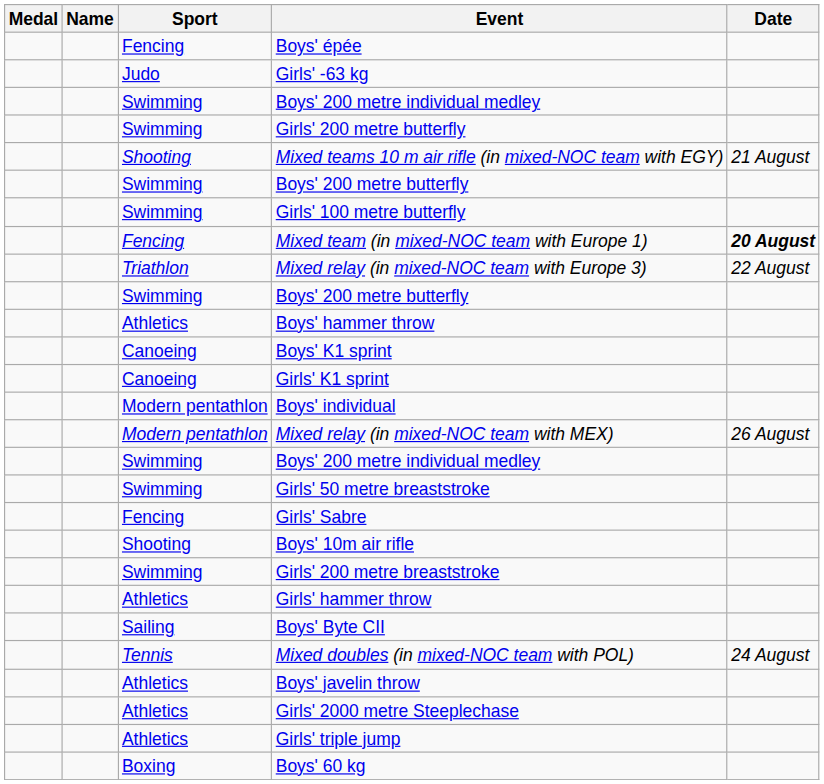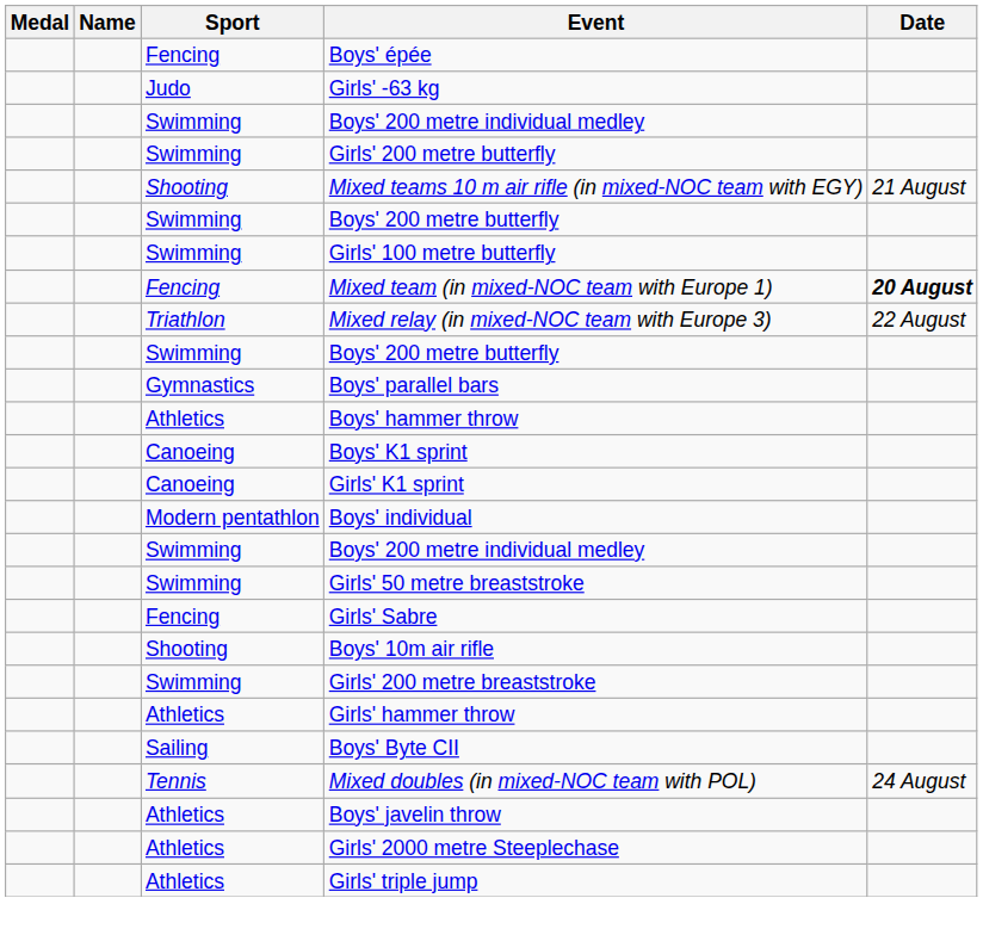+ row: Gymnastics | Boys' parallel bars
- row: Modern pentathlon | Mixed relay (in mixed-NOC team with MEX) | 26 August
- row: Boxing | Boys' 60 kg
